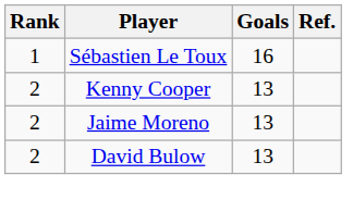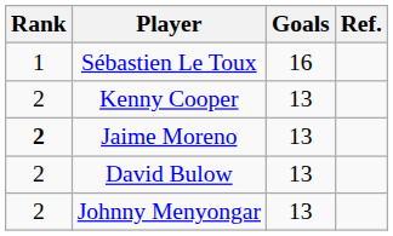Jaime Moreno | Rank: normal -> bold
+ row: 2 | Johnny Menyongar | 13
